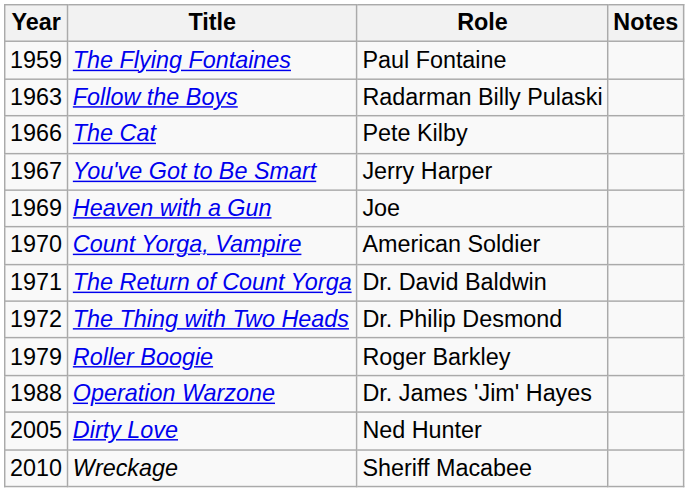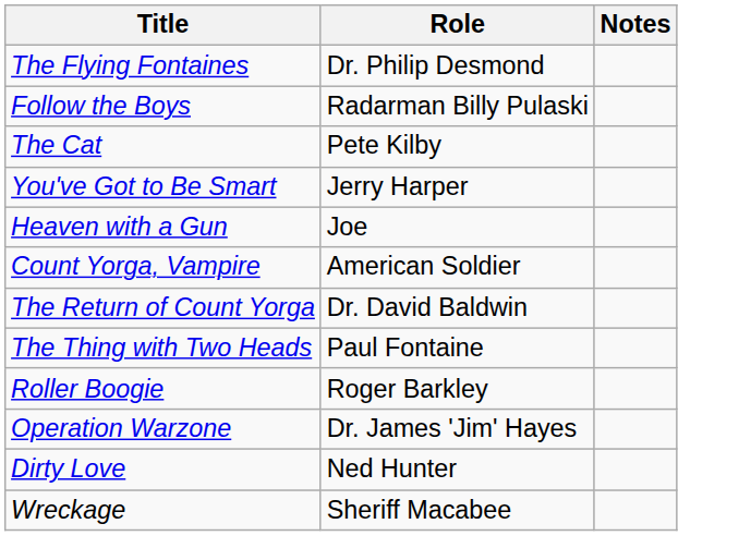- column: Year | 1959 | 1963 | 1966 | 1967 | 1969 | 1970 | 1971 | 1972 | 1979 | 1988 | 2005 | 2010
The Flying Fontaines | Role: Paul Fontaine -> Dr. Philip Desmond
The Thing with Two Heads | Role: Dr. Philip Desmond -> Paul Fontaine
